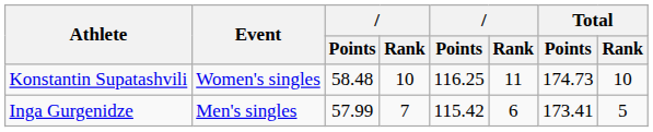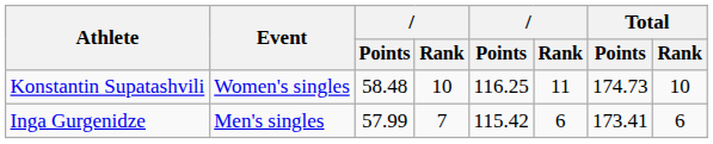Inga Gurgenidze | Total / Rank: 5 -> 6
